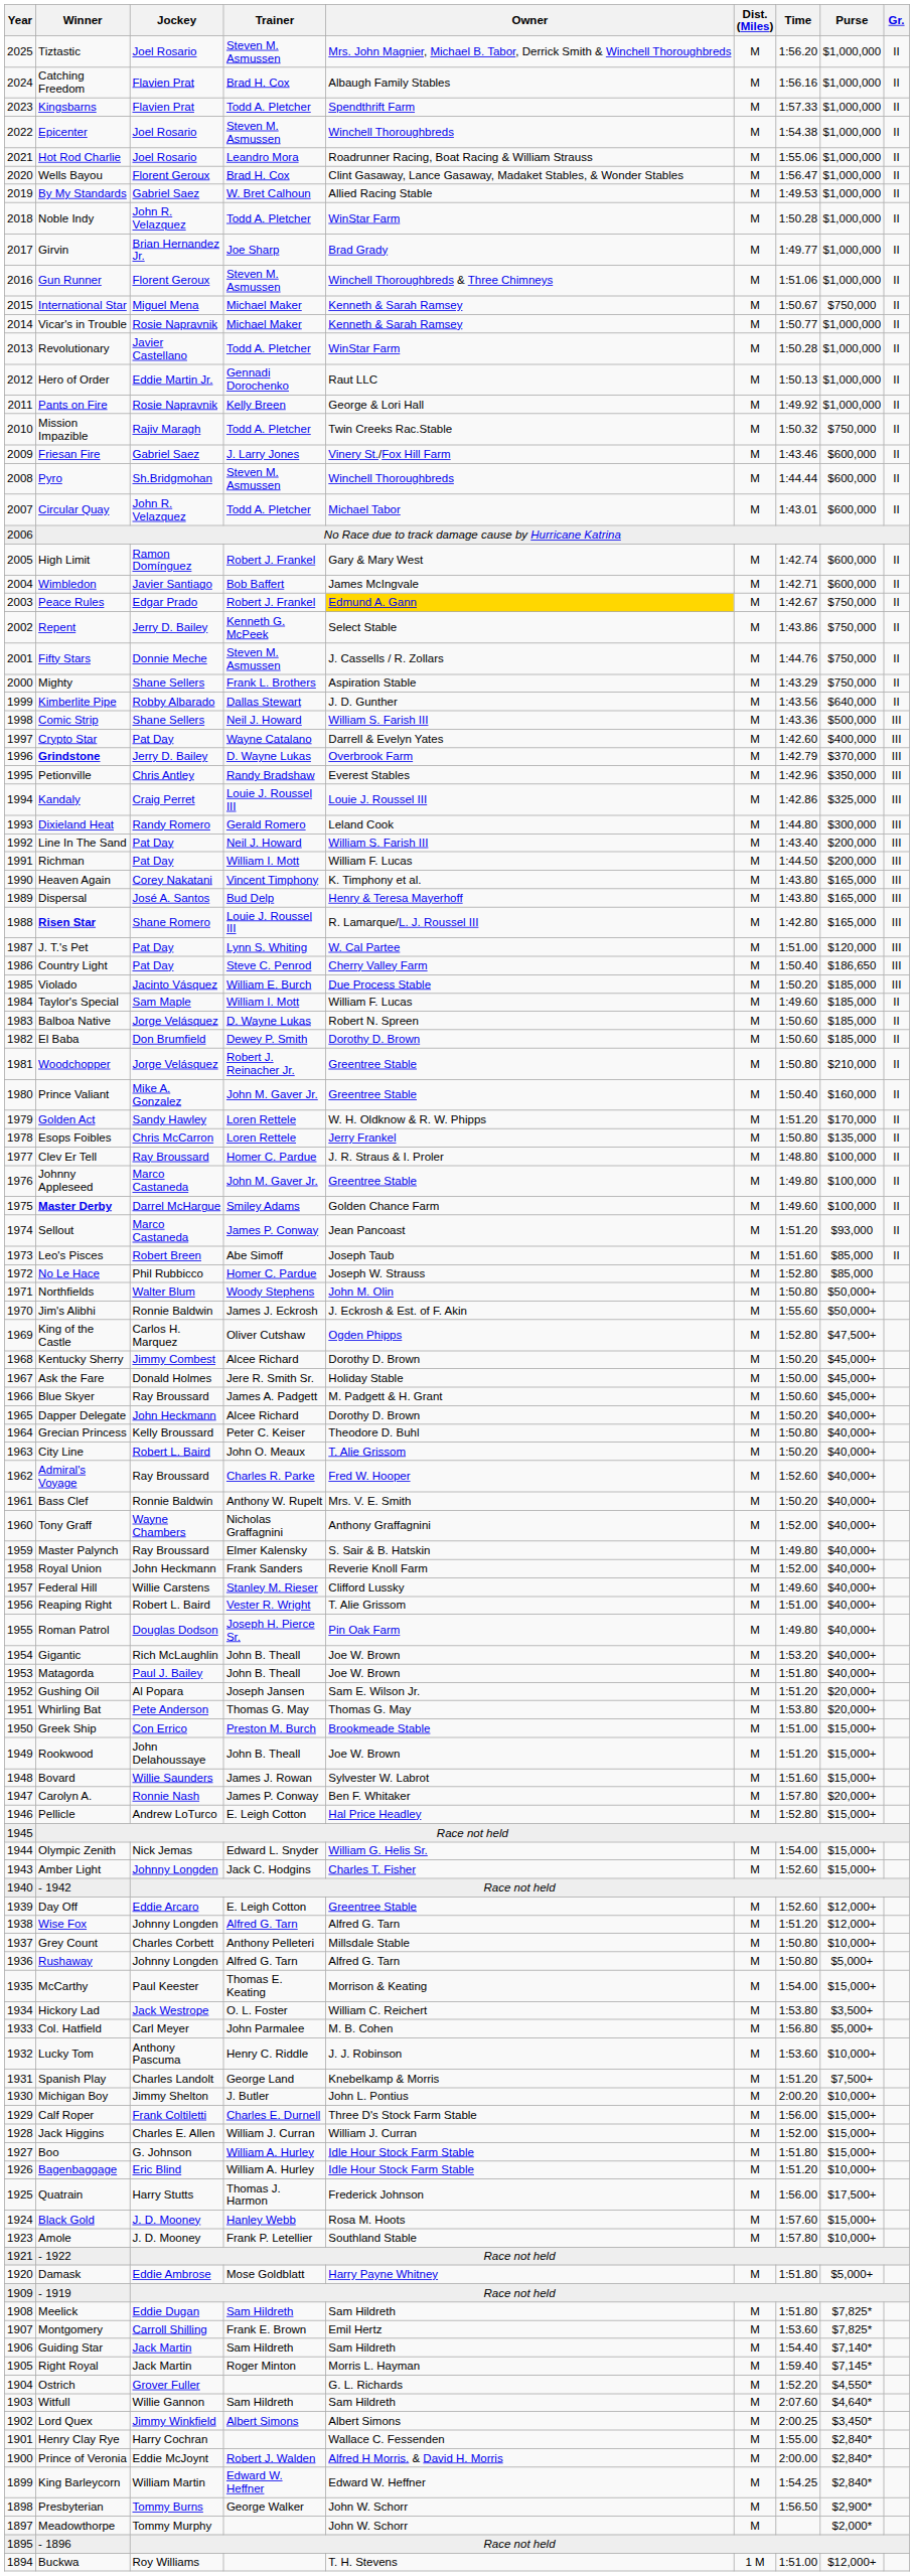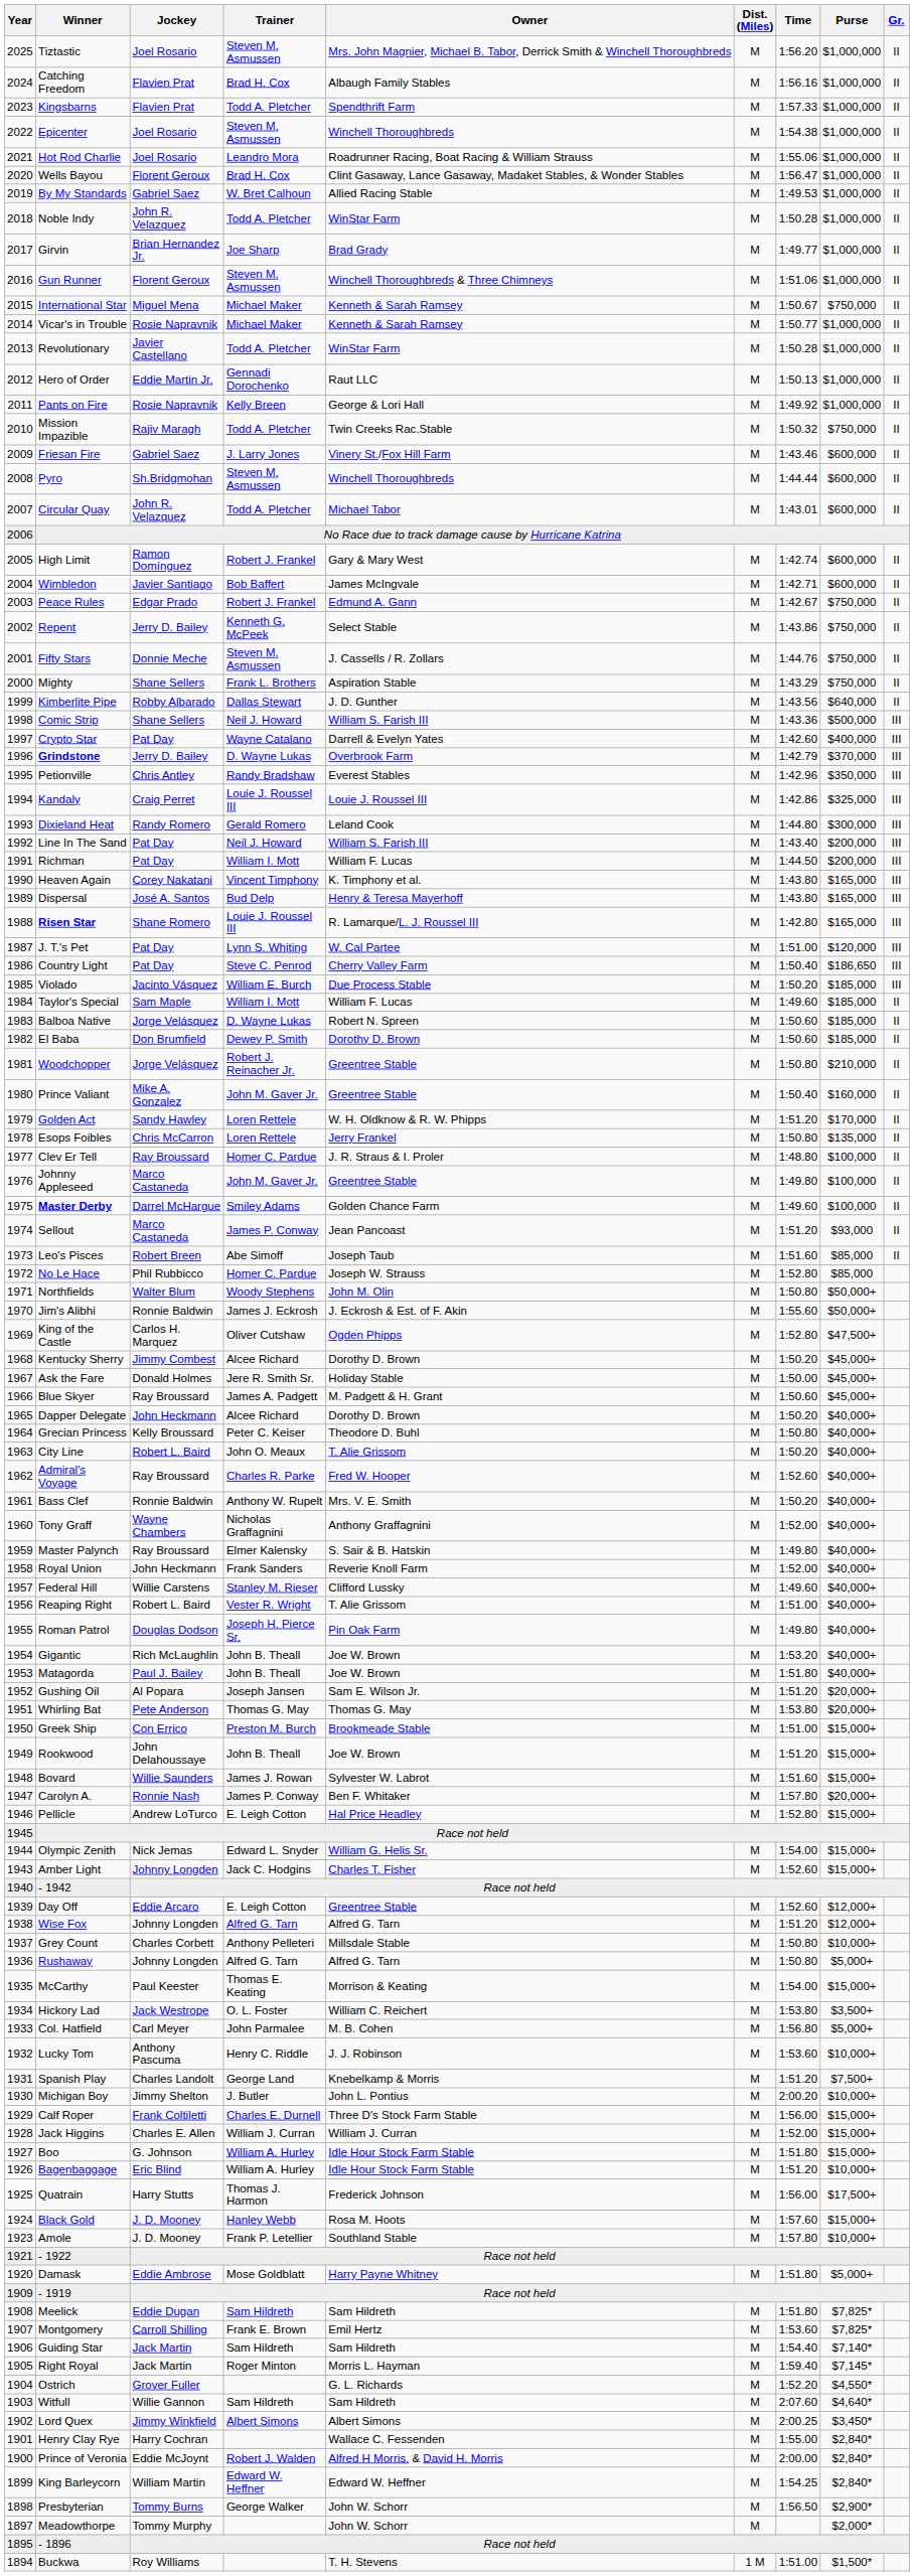Peace Rules | Owner: gold background -> no background
Buckwa | Purse: $12,000+ -> $1,500*
